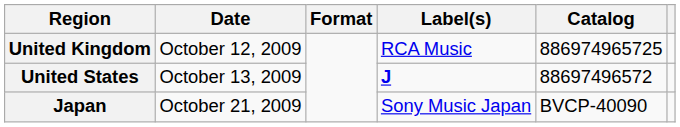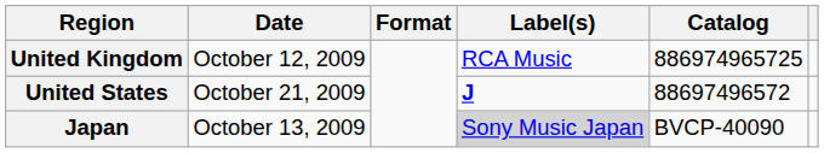United States | Date: October 13, 2009 -> October 21, 2009
Japan | Date: October 21, 2009 -> October 13, 2009
Japan | Label(s): no background -> lightgrey background
